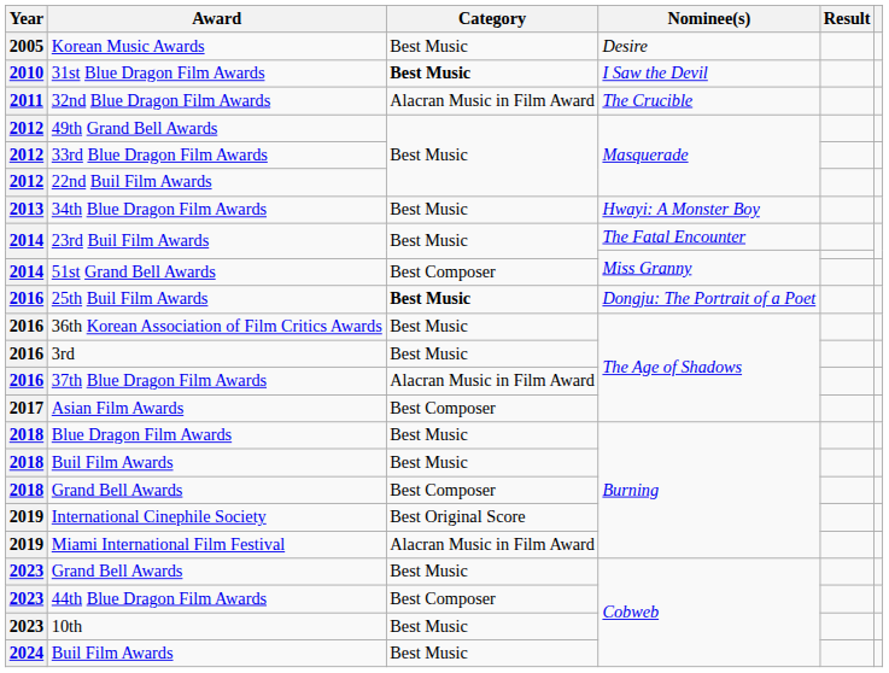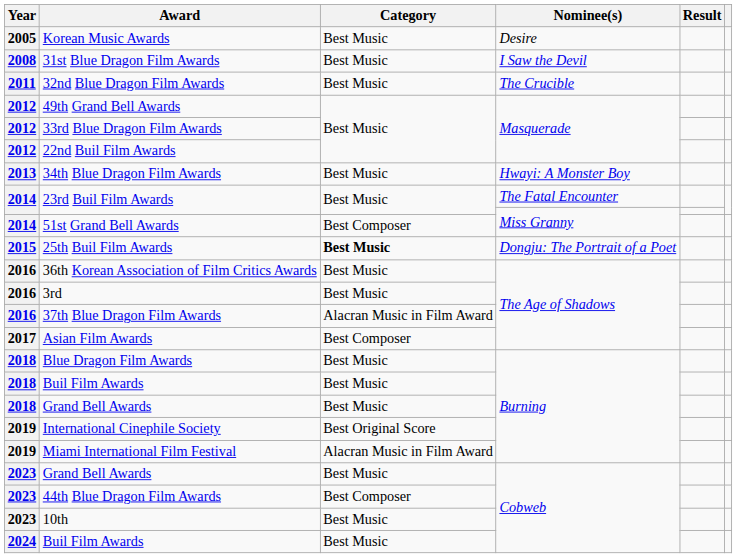31st Blue Dragon Film Awards | Year: 2010 -> 2008
31st Blue Dragon Film Awards | Category: bold -> normal
32nd Blue Dragon Film Awards | Category: Alacran Music in Film Award -> Best Music
25th Buil Film Awards | Year: 2016 -> 2015
Grand Bell Awards / Burning | Category: Best Composer -> Best Music
